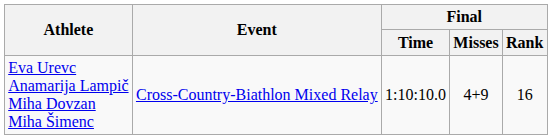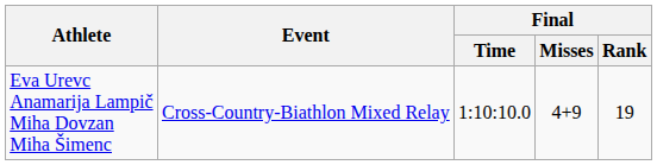Eva Urevc Anamarija Lampič Miha Dovzan Miha Šimenc | Final / Rank: 16 -> 19
